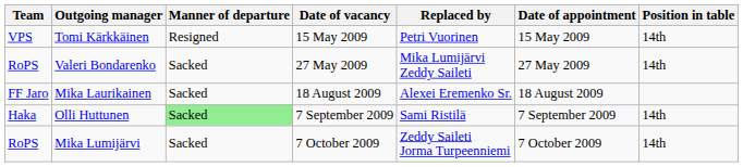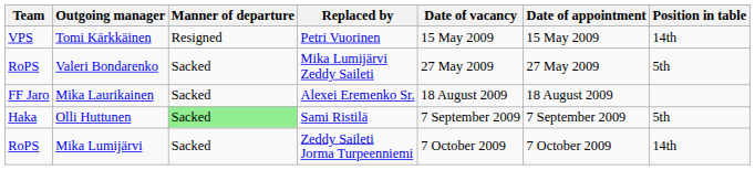columns swapped: Date of vacancy <-> Replaced by
Valeri Bondarenko | Position in table: 14th -> 5th
Olli Huttunen | Position in table: 14th -> 5th
